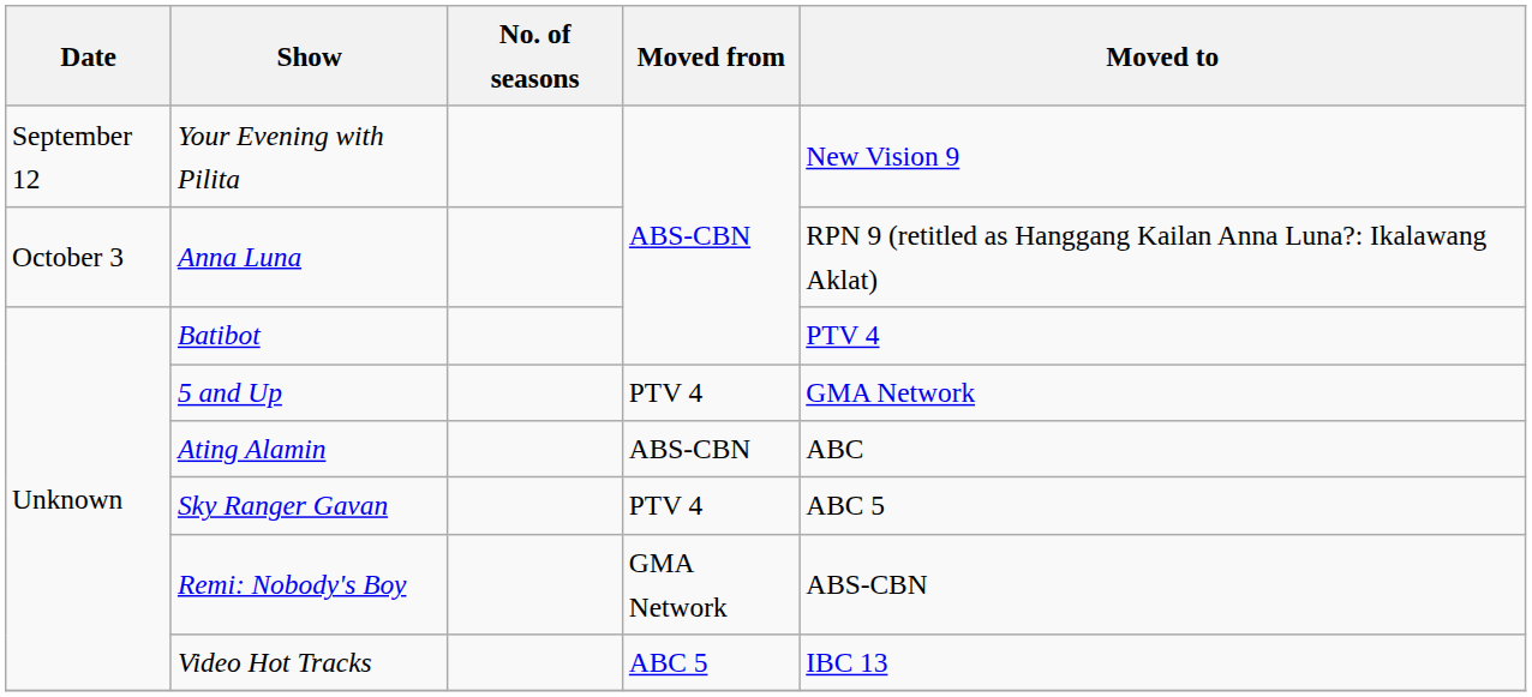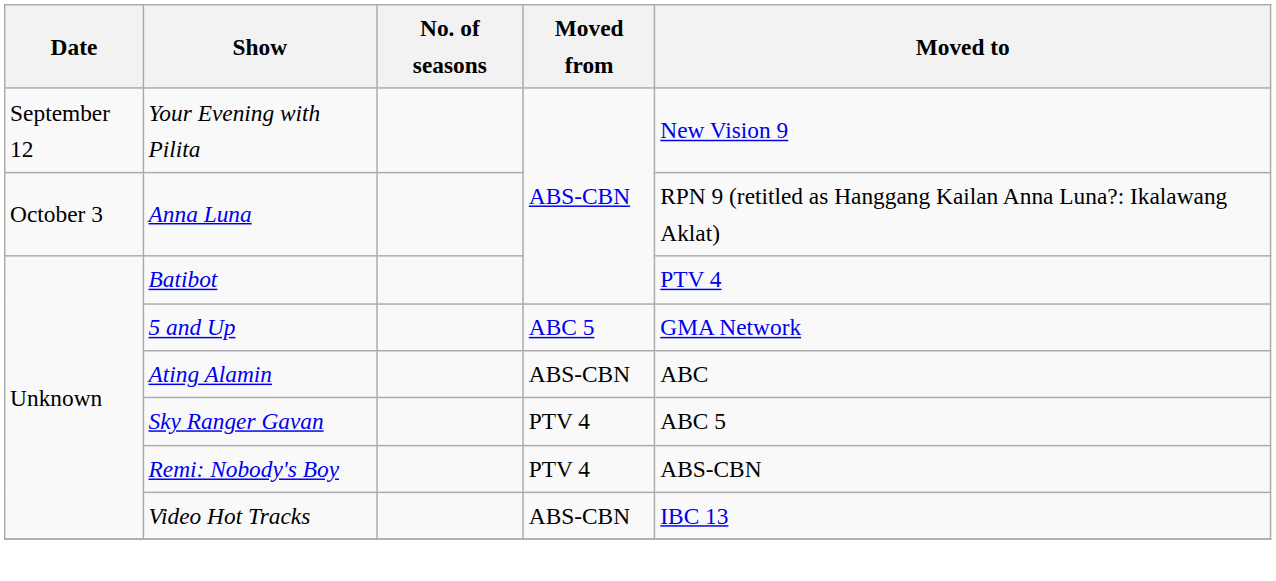5 and Up | Moved from: PTV 4 -> ABC 5
Remi: Nobody's Boy | Moved from: GMA Network -> PTV 4
Video Hot Tracks | Moved from: ABC 5 -> ABS-CBN
